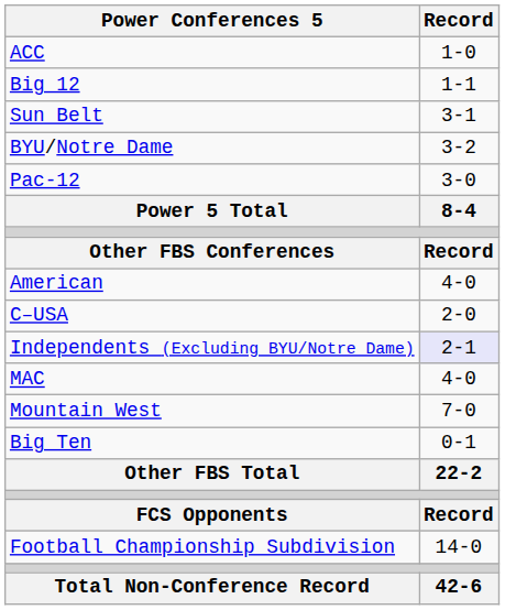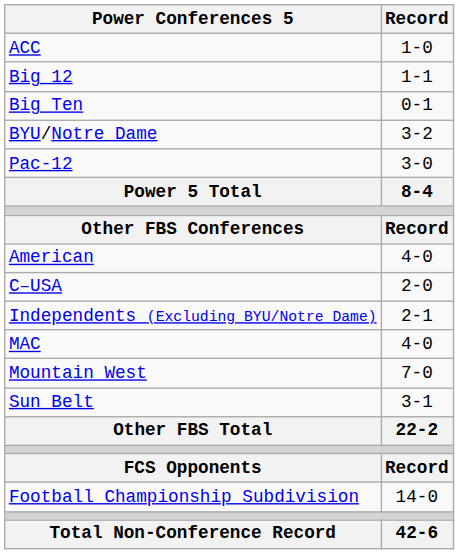rows swapped: Big Ten <-> Sun Belt
Independents (Excluding BYU/Notre Dame) | Record: lavender background -> no background
